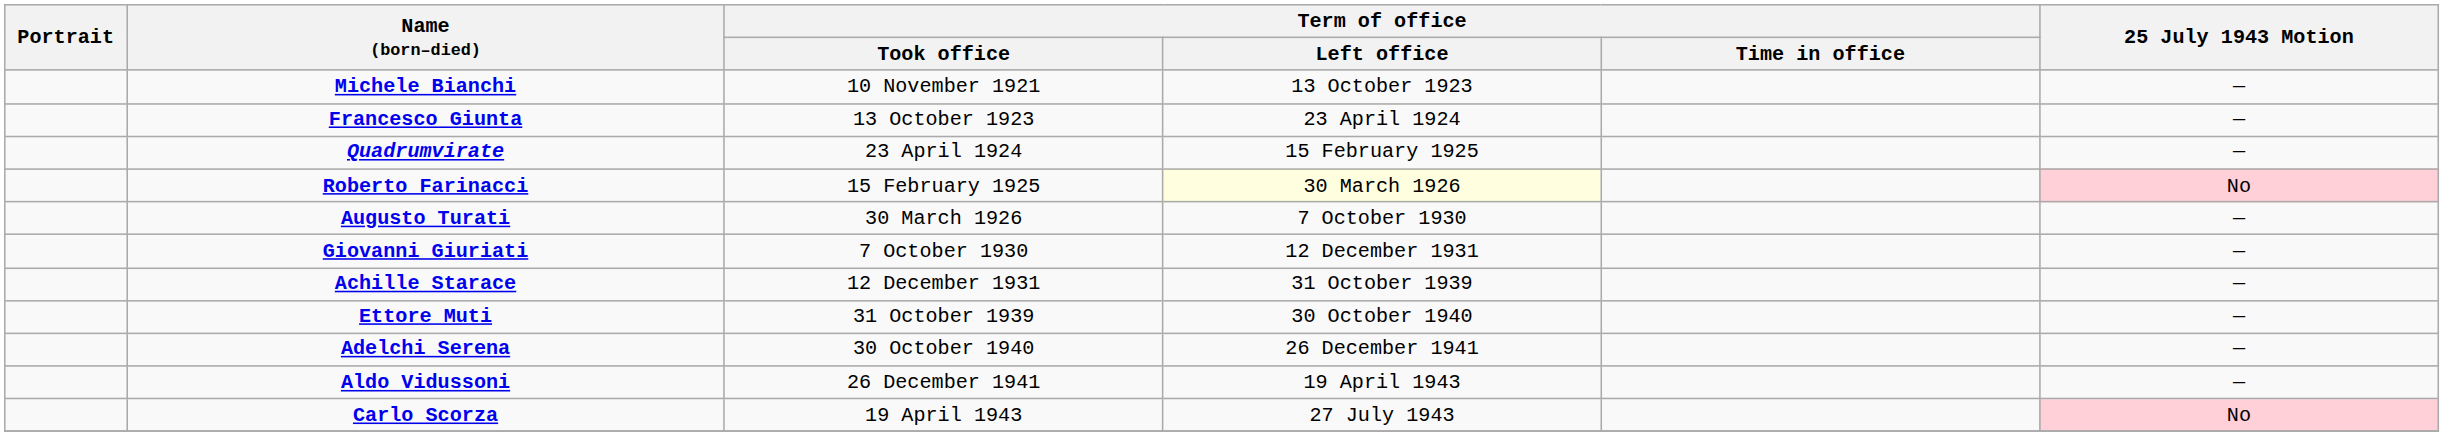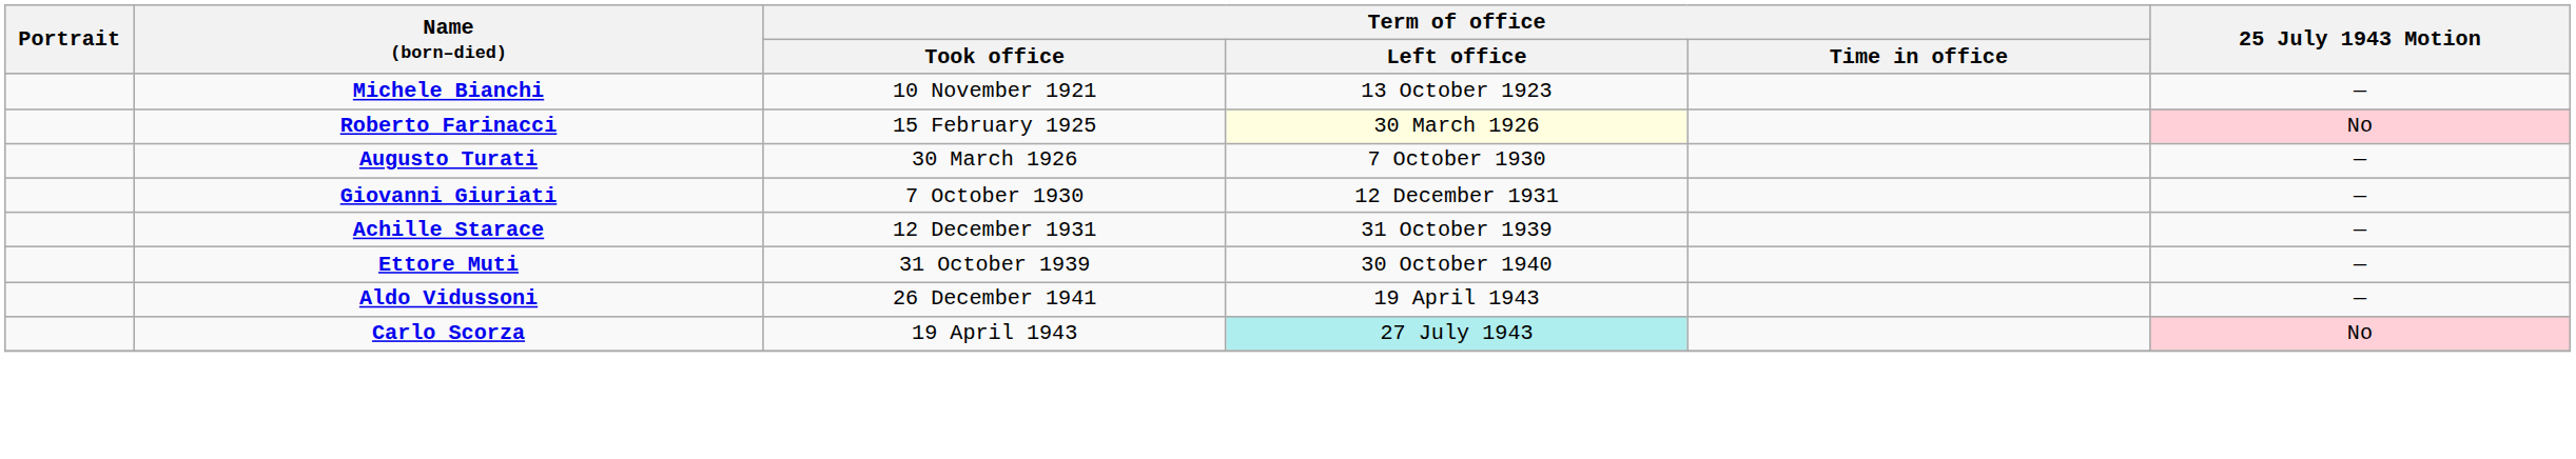- row: Francesco Giunta | 13 October 1923 | 23 April 1924 | —
- row: Quadrumvirate | 23 April 1924 | 15 February 1925 | —
- row: Adelchi Serena | 30 October 1940 | 26 December 1941 | —
Carlo Scorza | Term of office / Left office: no background -> paleturquoise background
